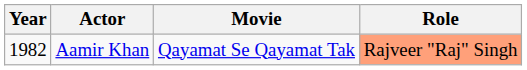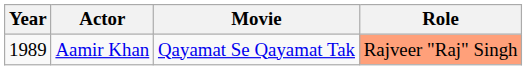Aamir Khan | Year: 1982 -> 1989
